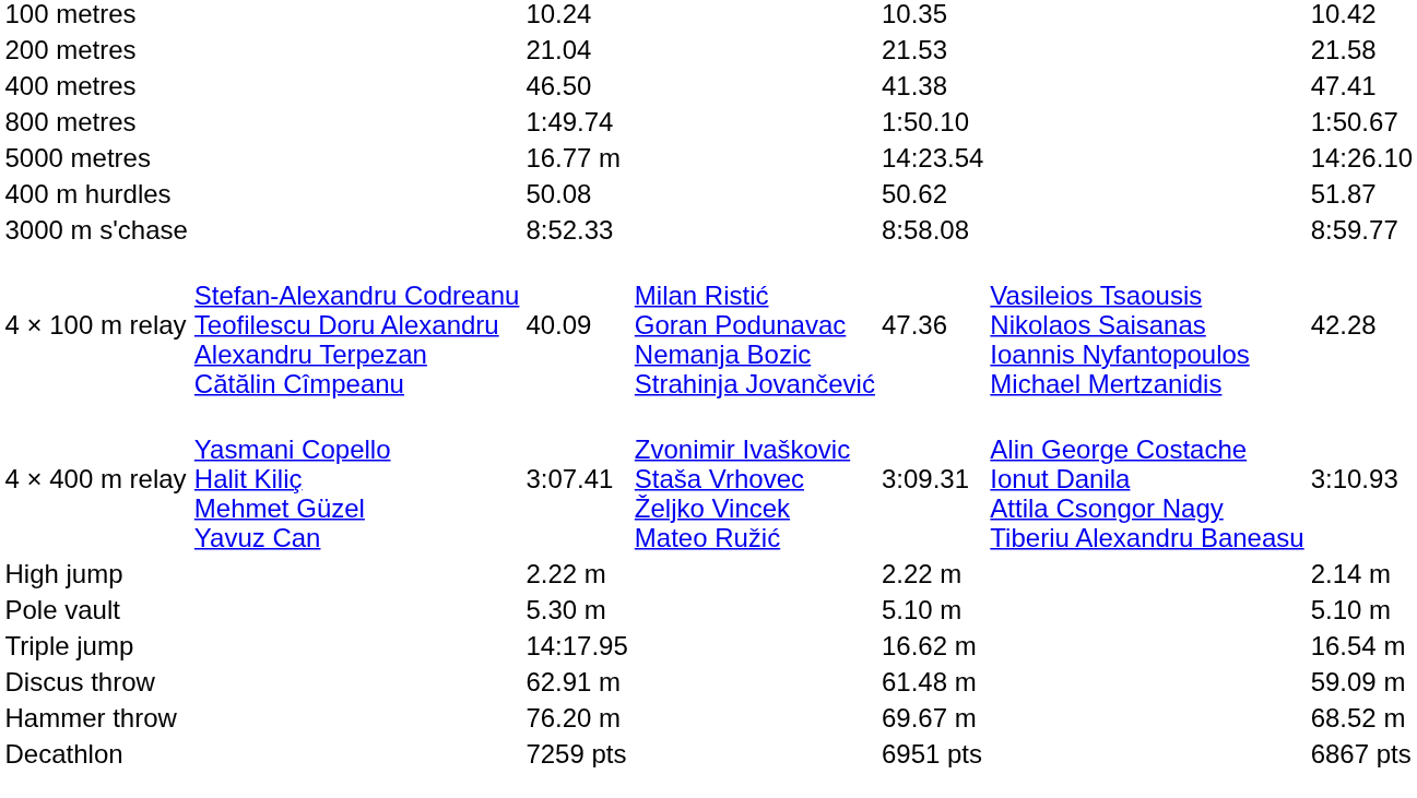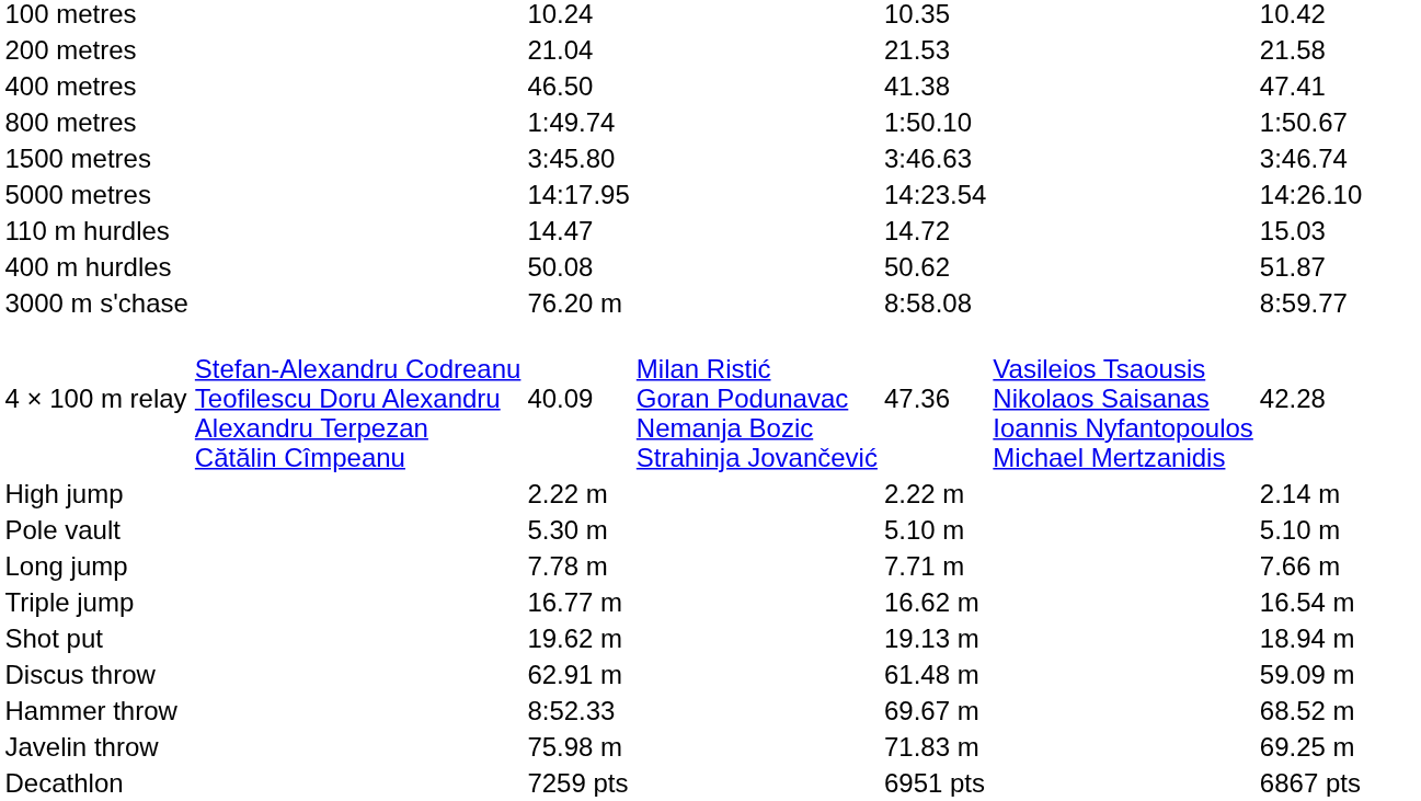+ row: 1500 metres | 3:45.80 | 3:46.63 | 3:46.74
5000 metres | column 3: 16.77 m -> 14:17.95
+ row: 110 m hurdles | 14.47 | 14.72 | 15.03
3000 m s'chase | column 3: 8:52.33 -> 76.20 m
- row: 4 × 400 m relay | Yasmani Copello Halit Kiliç Mehmet Güzel Yavuz Can | 3:07.41 | Zvonimir Ivaškovic Staša Vrhovec Željko Vincek Mateo Ružić | 3:09.31 | Alin George Costache Ionut Danila Attila Csongor Nagy Tiberiu Alexandru Baneasu | 3:10.93
+ row: Long jump | 7.78 m | 7.71 m | 7.66 m
Triple jump | column 3: 14:17.95 -> 16.77 m
+ row: Shot put | 19.62 m | 19.13 m | 18.94 m
Hammer throw | column 3: 76.20 m -> 8:52.33
+ row: Javelin throw | 75.98 m | 71.83 m | 69.25 m
